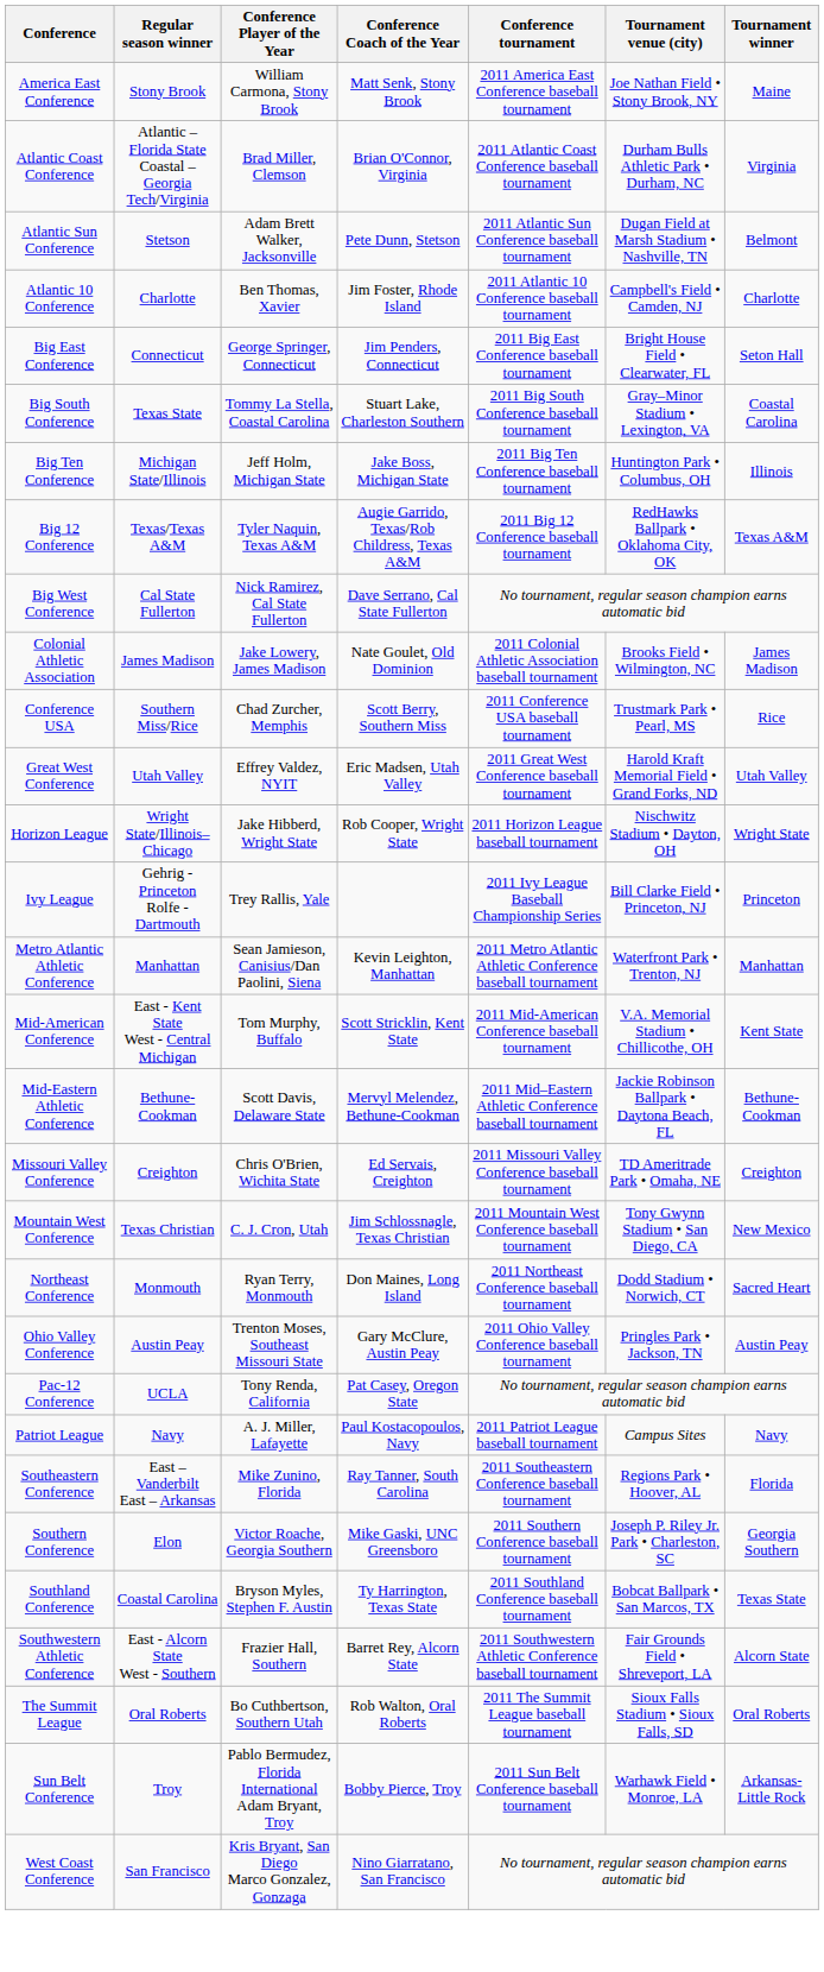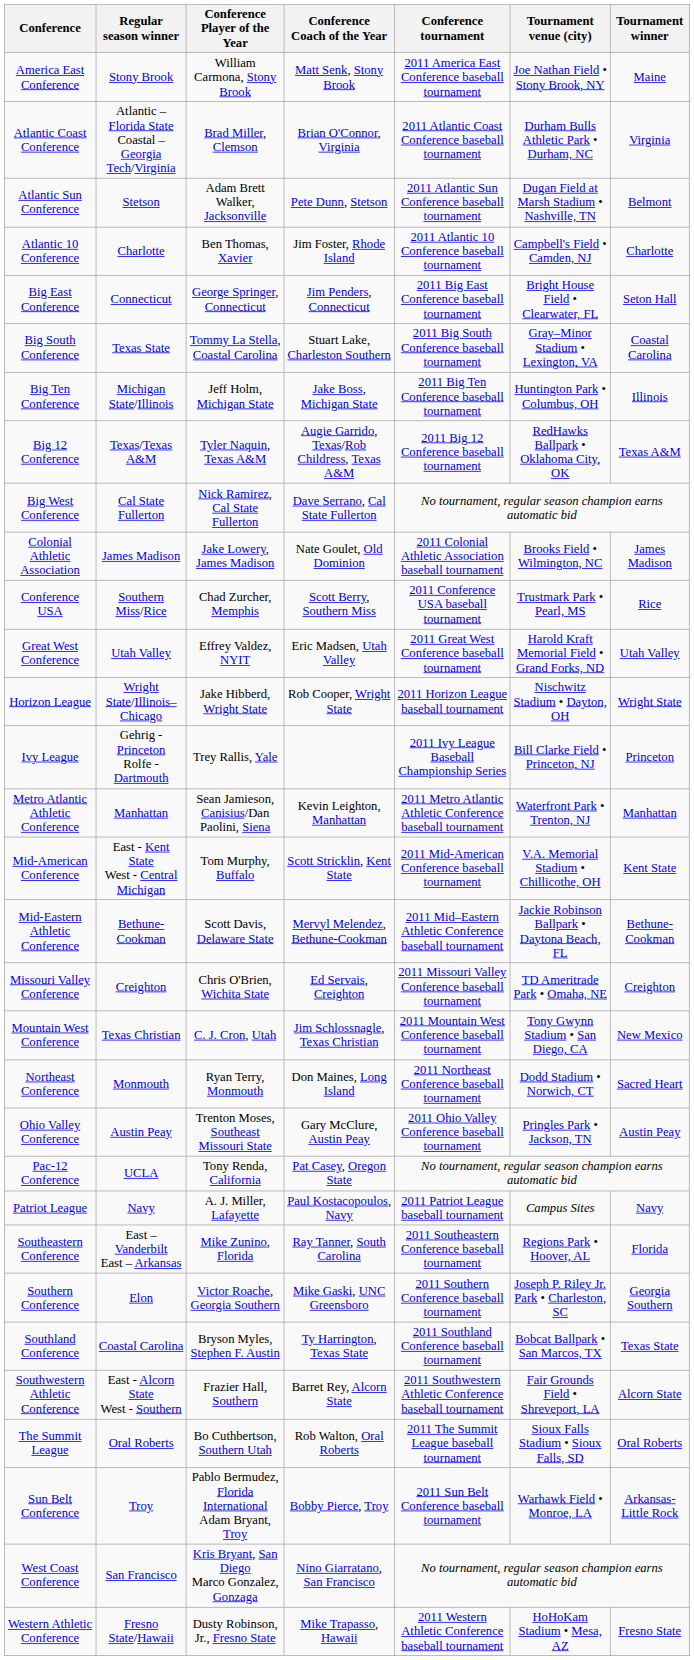+ row: Western Athletic Conference | Fresno State/Hawaii | Dusty Robinson, Jr., Fresno State | Mike Trapasso, Hawaii | 2011 Western Athletic Conference baseball tournament | HoHoKam Stadium • Mesa, AZ | Fresno State
